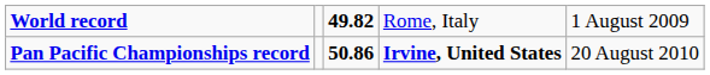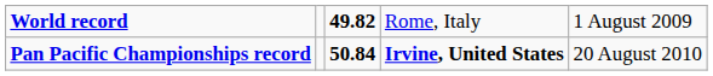Pan Pacific Championships record | column 3: 50.86 -> 50.84
